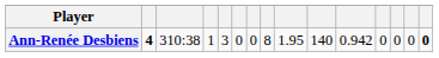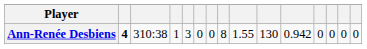Ann-Renée Desbiens | column 9: 1.95 -> 1.55
Ann-Renée Desbiens | column 10: 140 -> 130
Ann-Renée Desbiens | column 15: bold -> normal
